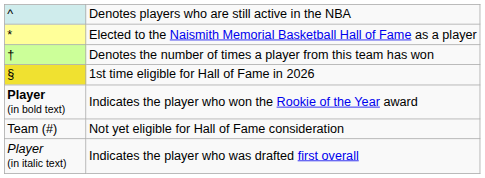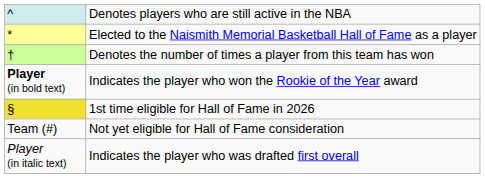rows swapped: § <-> Player (in bold text)
